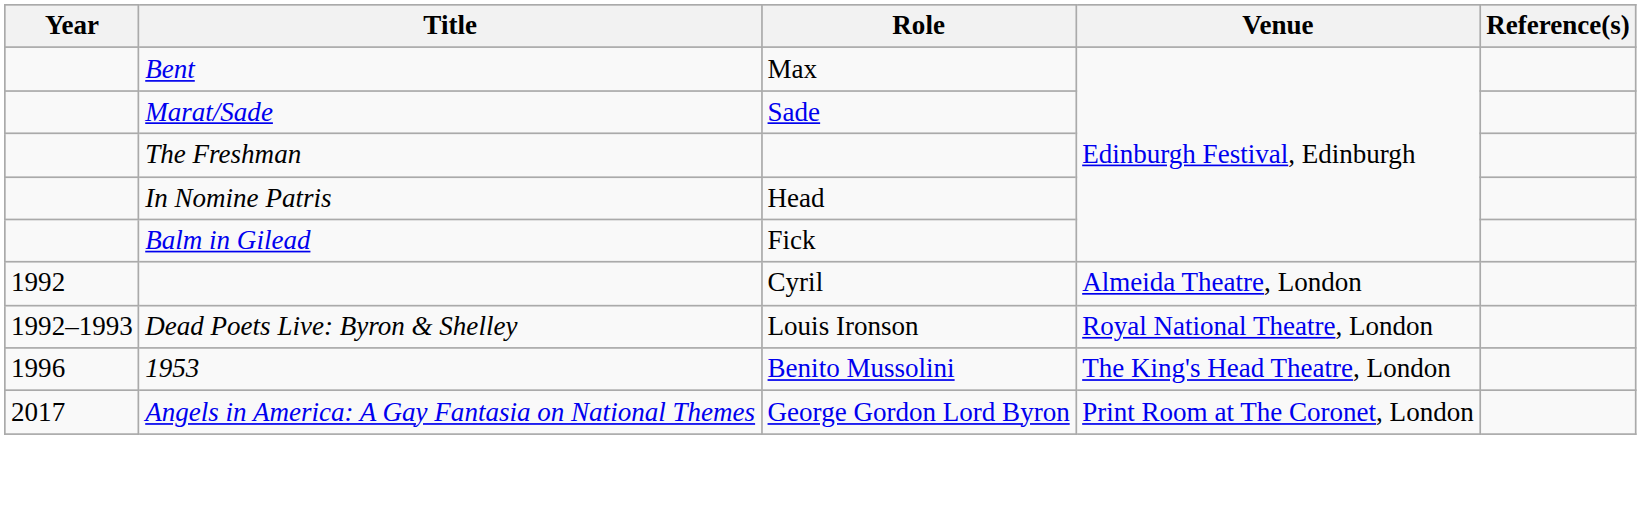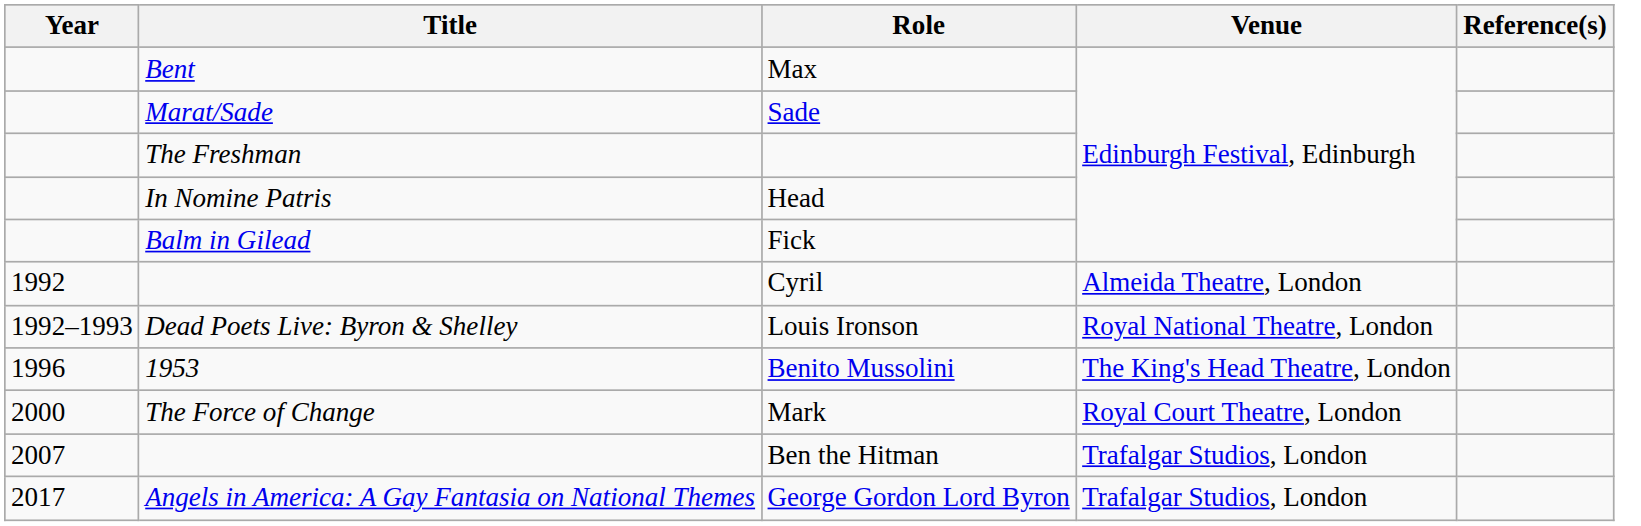+ row: 2000 | The Force of Change | Mark | Royal Court Theatre, London
+ row: 2007 | Ben the Hitman | Trafalgar Studios, London
George Gordon Lord Byron | Venue: Print Room at The Coronet, London -> Trafalgar Studios, London
